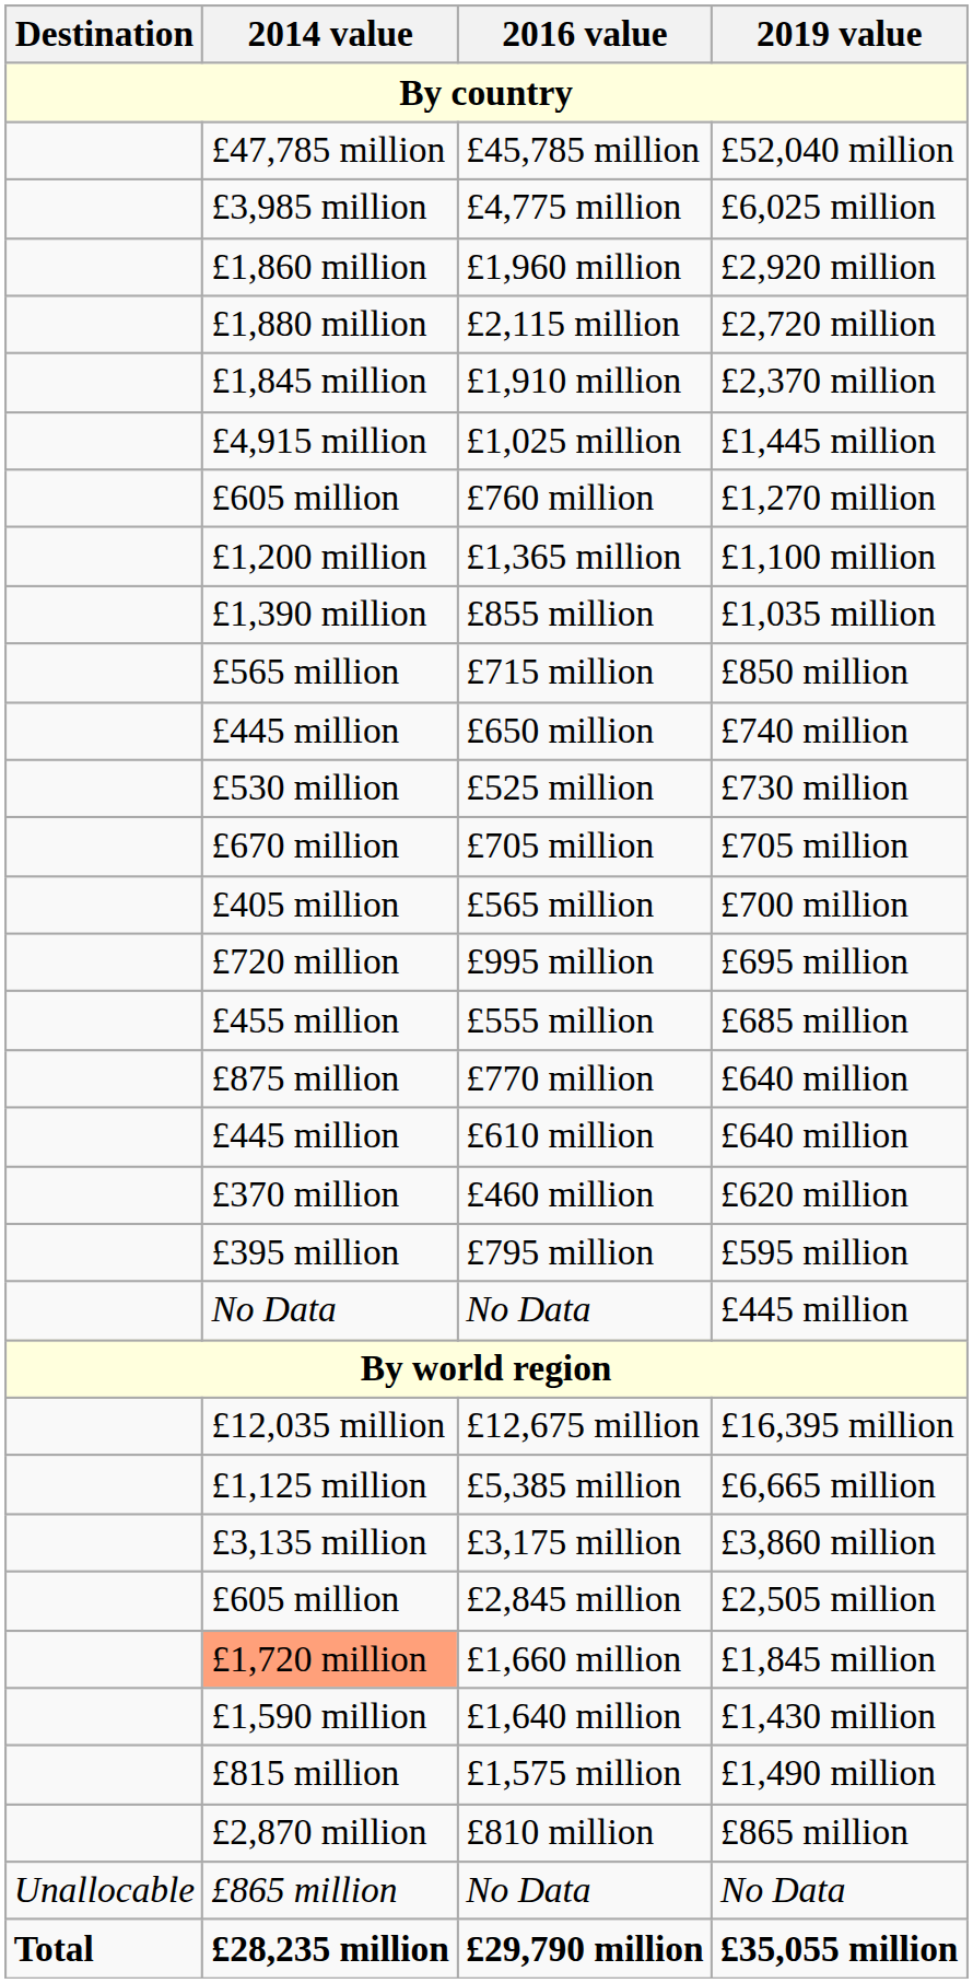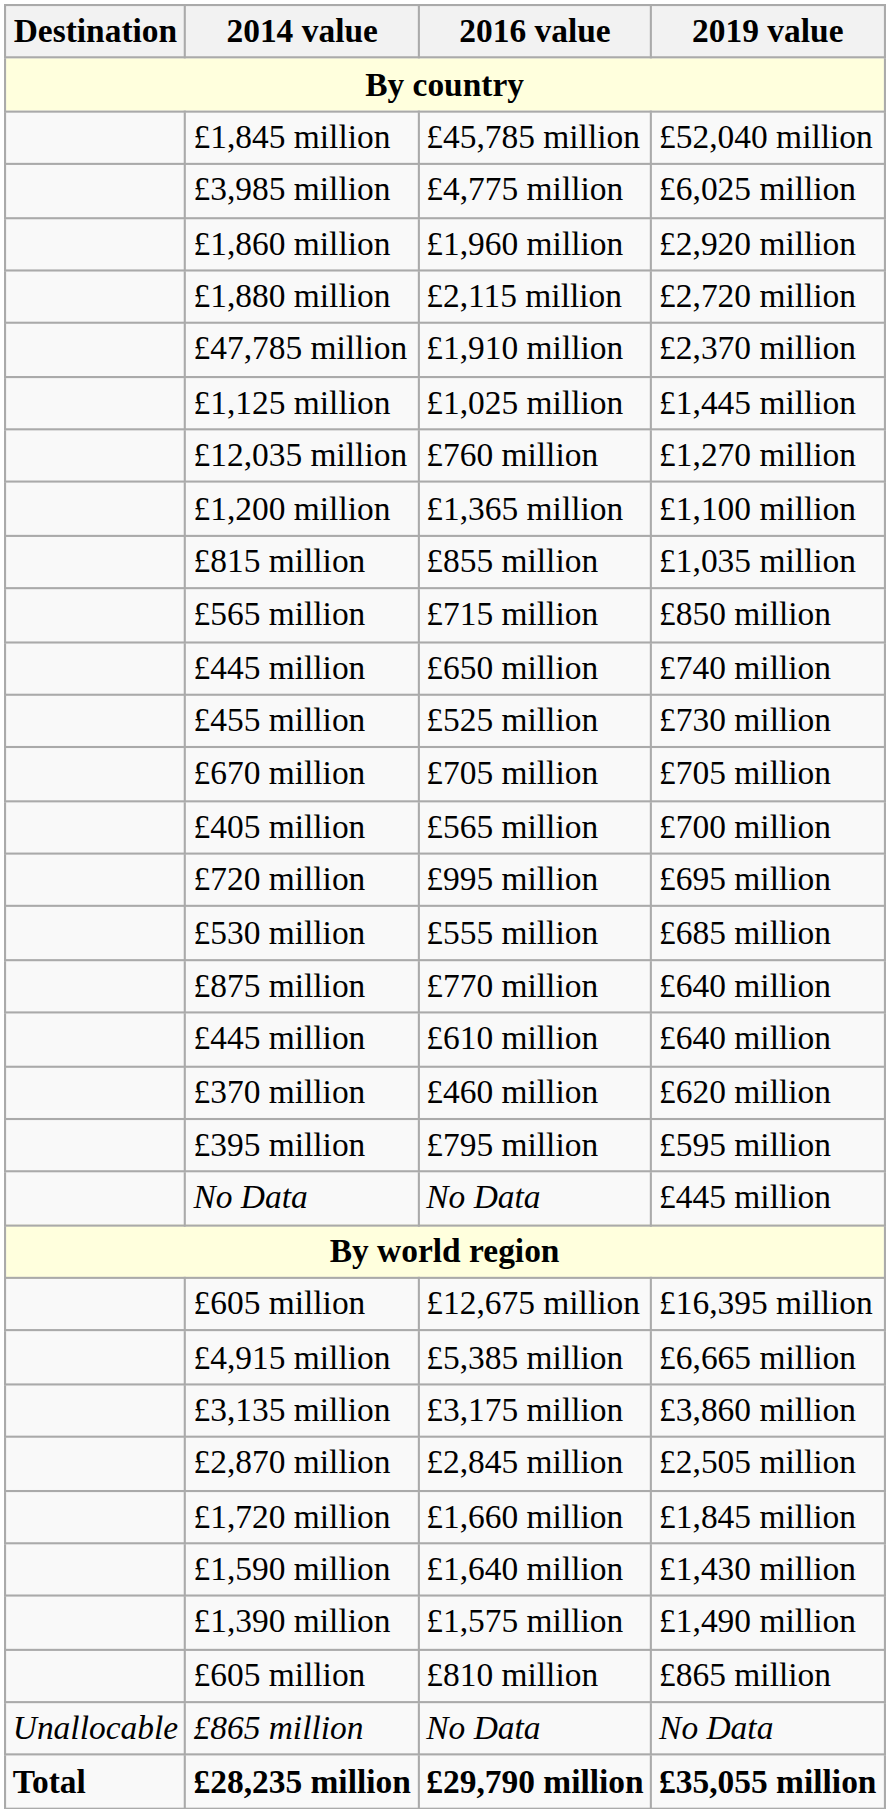£45,785 million | 2014 value: £47,785 million -> £1,845 million
£1,910 million | 2014 value: £1,845 million -> £47,785 million
£1,025 million | 2014 value: £4,915 million -> £1,125 million
£760 million | 2014 value: £605 million -> £12,035 million
£855 million | 2014 value: £1,390 million -> £815 million
£525 million | 2014 value: £530 million -> £455 million
£555 million | 2014 value: £455 million -> £530 million
£12,675 million | 2014 value: £12,035 million -> £605 million
£5,385 million | 2014 value: £1,125 million -> £4,915 million
£2,845 million | 2014 value: £605 million -> £2,870 million
£1,660 million | 2014 value: lightsalmon background -> no background
£1,575 million | 2014 value: £815 million -> £1,390 million
£810 million | 2014 value: £2,870 million -> £605 million
